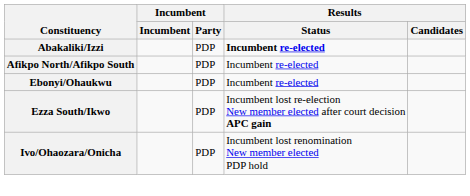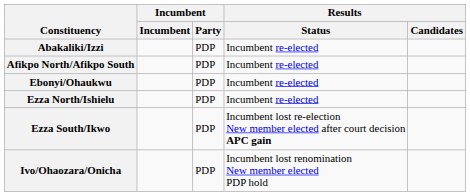Abakaliki/Izzi | Results / Status: bold -> normal
+ row: Ezza North/Ishielu | PDP | Incumbent re-elected
